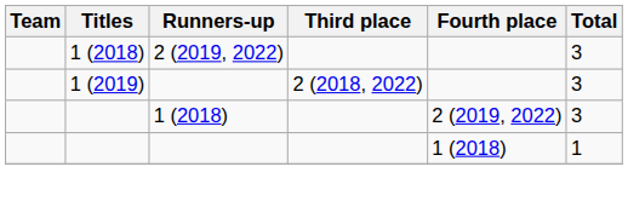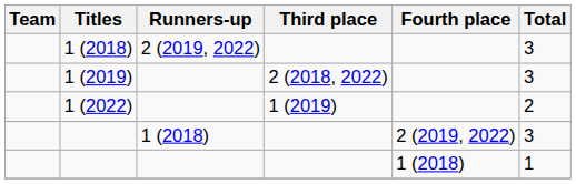+ row: 1 (2022) | 1 (2019) | 2
